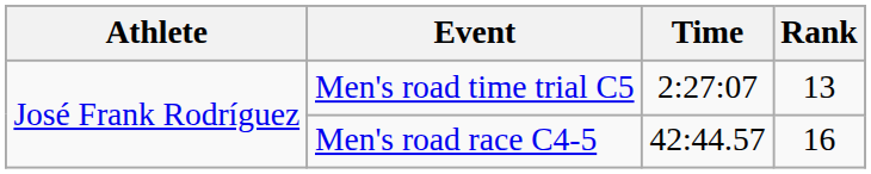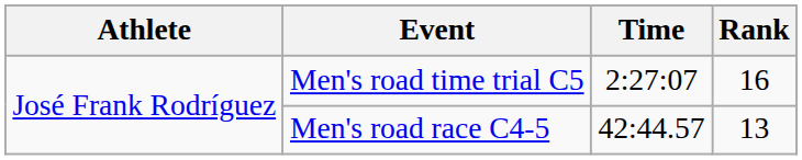Men's road time trial C5 | Rank: 13 -> 16
Men's road race C4-5 | Rank: 16 -> 13
